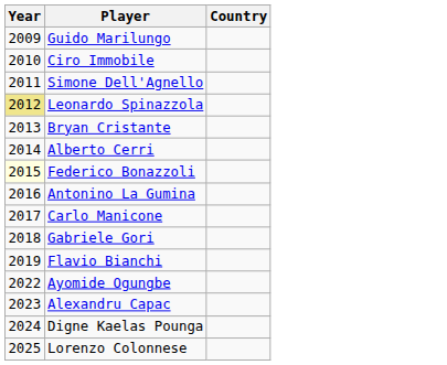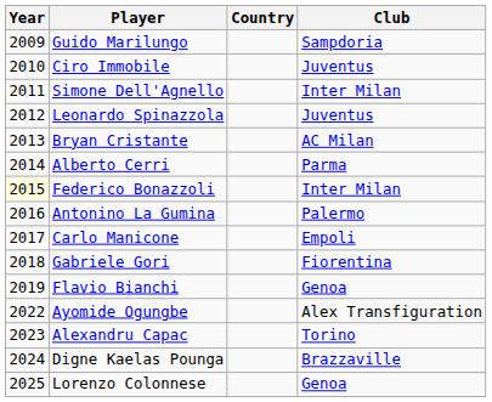+ column: Club | Sampdoria | Juventus | Inter Milan | Juventus | AC Milan | Parma | Inter Milan | Palermo | Empoli | Fiorentina | Genoa | Alex Transfiguration | Torino | Brazzaville | Genoa
Leonardo Spinazzola | Year: khaki background -> no background
